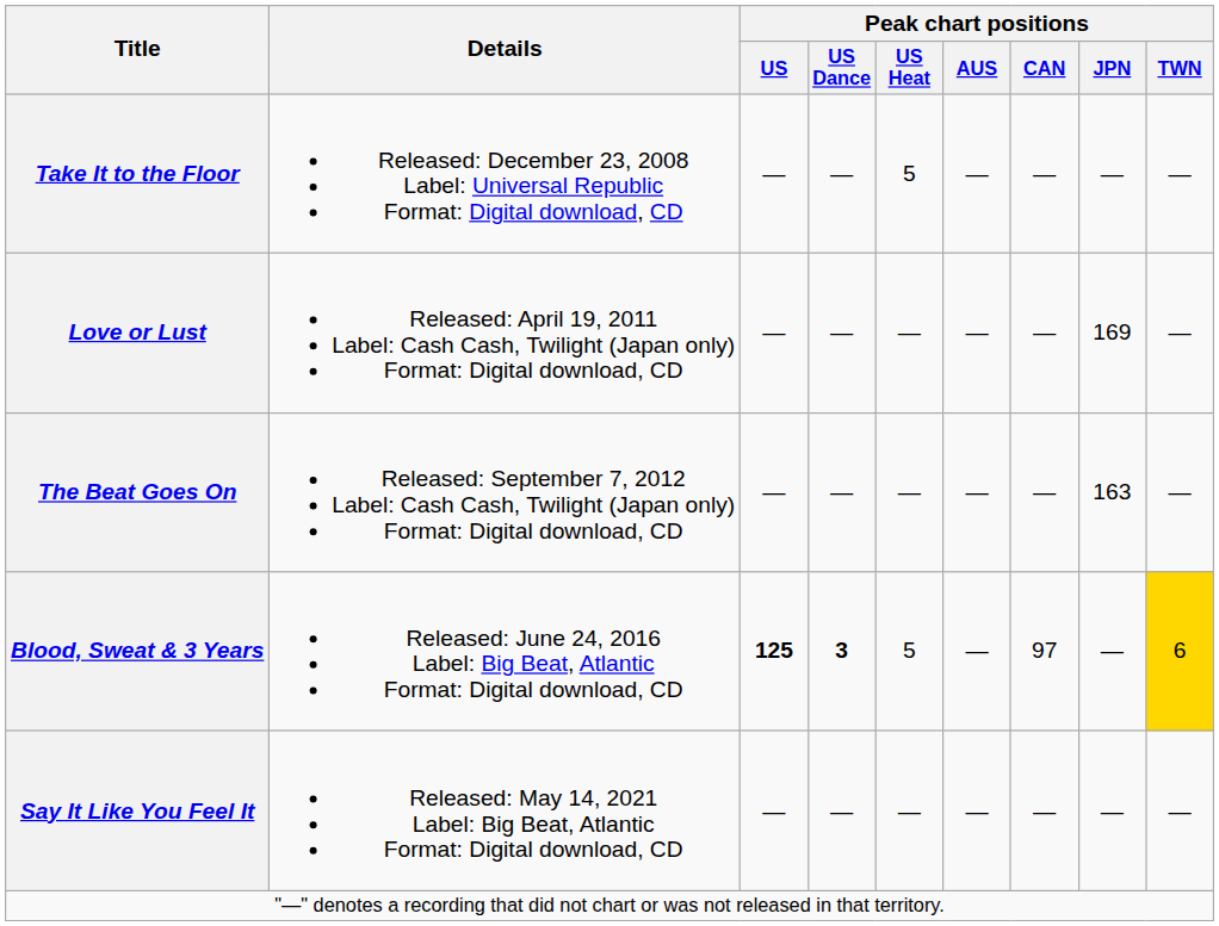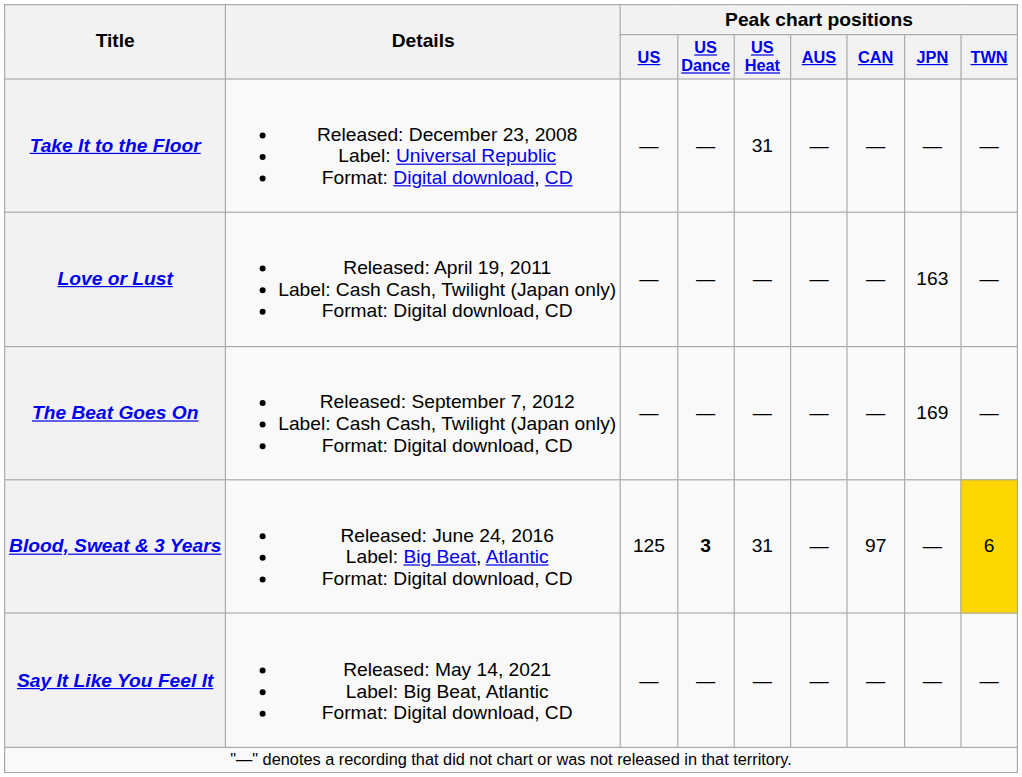Take It to the Floor | Peak chart positions / US Heat: 5 -> 31
Love or Lust | Peak chart positions / JPN: 169 -> 163
The Beat Goes On | Peak chart positions / JPN: 163 -> 169
Blood, Sweat & 3 Years | Peak chart positions / US: bold -> normal
Blood, Sweat & 3 Years | Peak chart positions / US Heat: 5 -> 31
